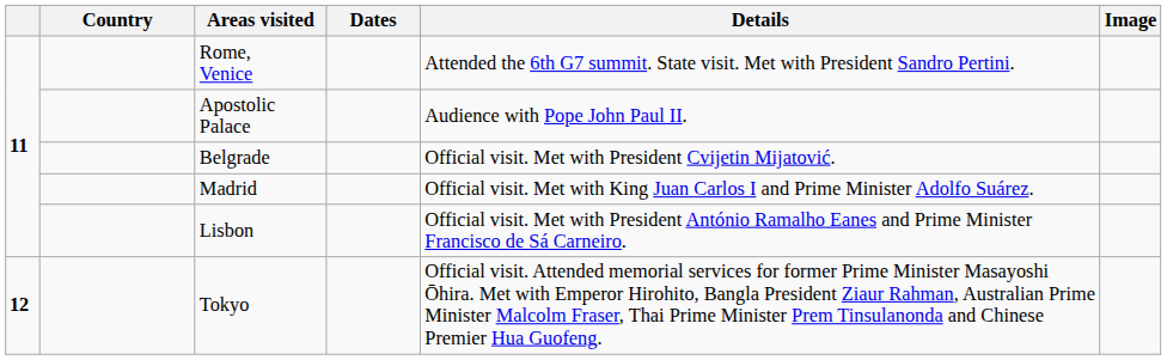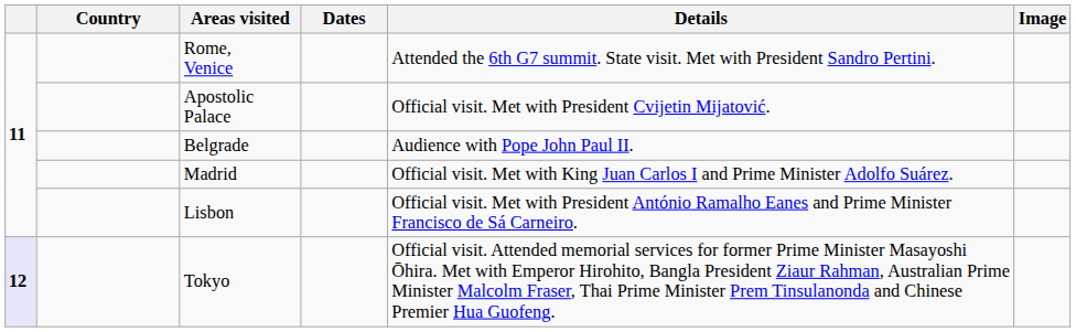Apostolic Palace | Details: Audience with Pope John Paul II. -> Official visit. Met with President Cvijetin Mijatović.
Belgrade | Details: Official visit. Met with President Cvijetin Mijatović. -> Audience with Pope John Paul II.
Tokyo | column 1: no background -> lavender background
